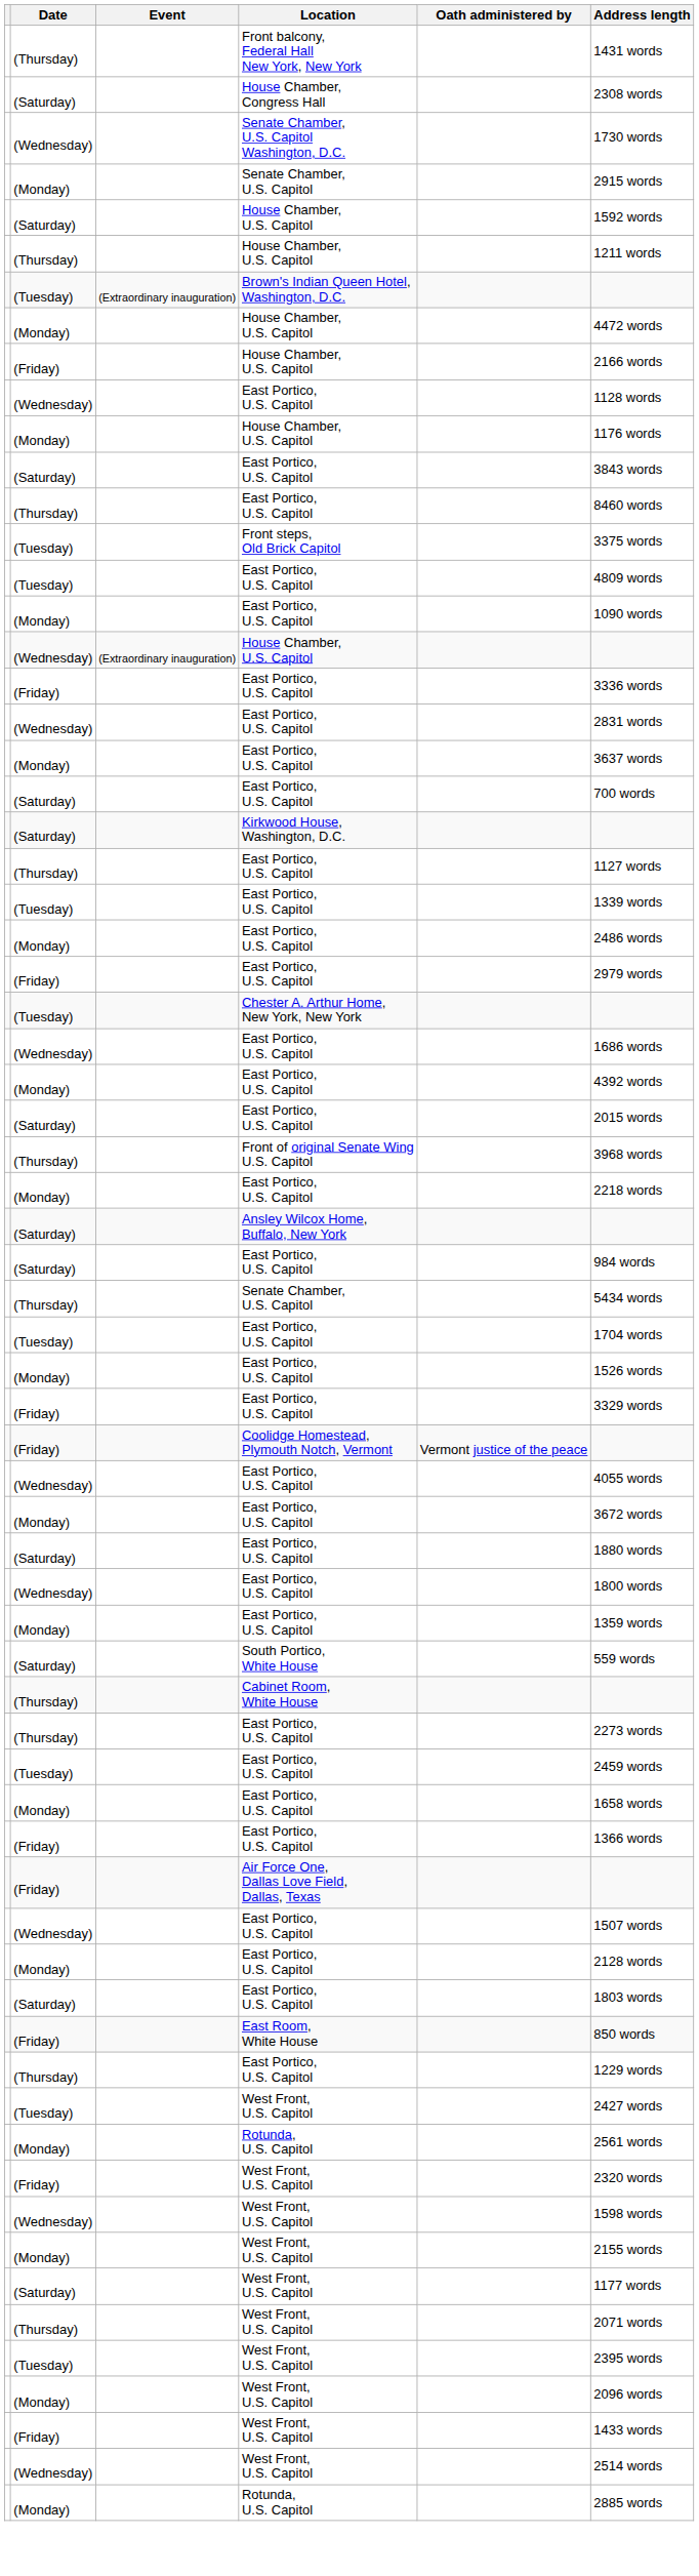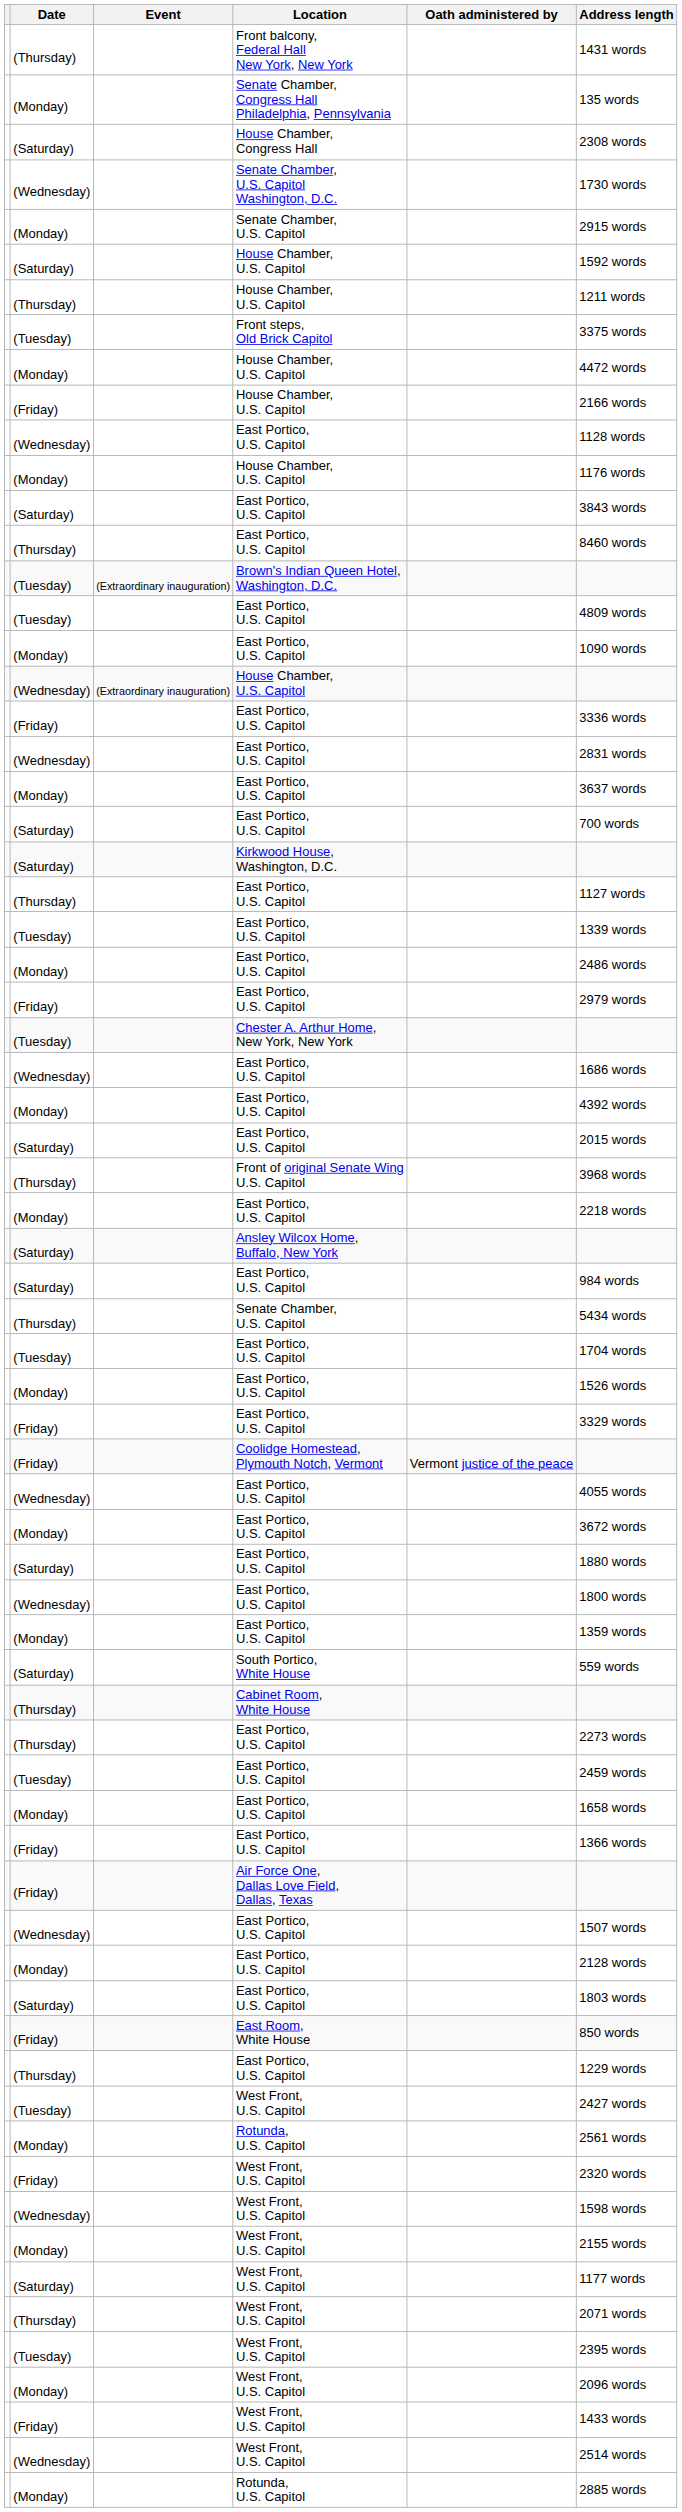+ row: (Monday) | Senate Chamber, Congress Hall Philadelphia, Pennsylvania | 135 words
rows swapped: Front steps, Old Brick Capitol <-> Brown's Indian Queen Hotel, Washington, D.C.
